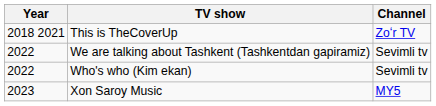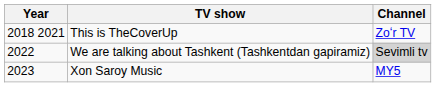We are talking about Tashkent (Tashkentdan gapiramiz) | Channel: no background -> lightgrey background
- row: 2022 | Who's who (Kim ekan) | Sevimli tv
